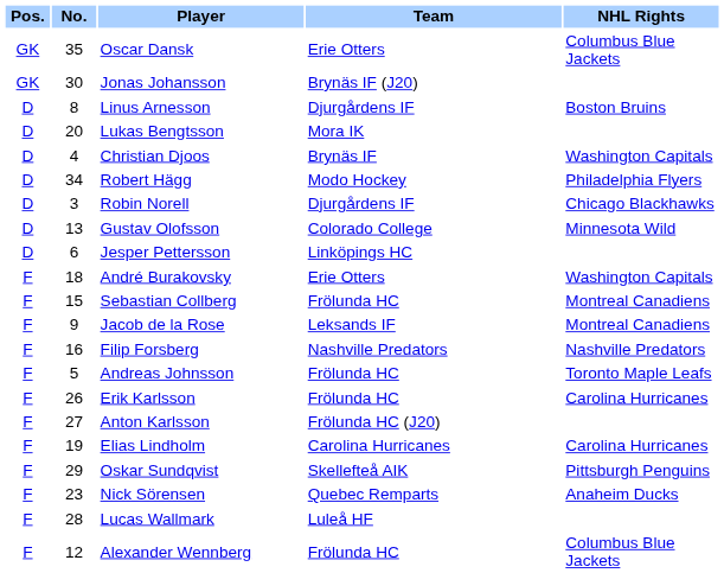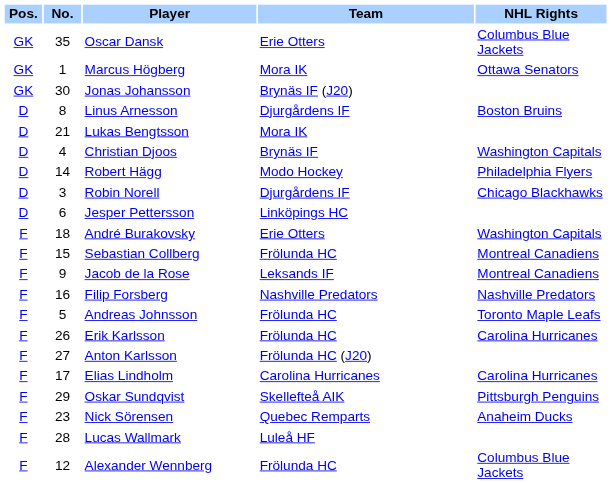+ row: GK | 1 | Marcus Högberg | Mora IK | Ottawa Senators
Lukas Bengtsson | No.: 20 -> 21
Robert Hägg | No.: 34 -> 14
- row: D | 13 | Gustav Olofsson | Colorado College | Minnesota Wild
Elias Lindholm | No.: 19 -> 17
